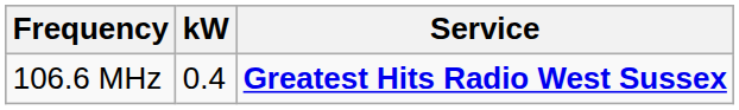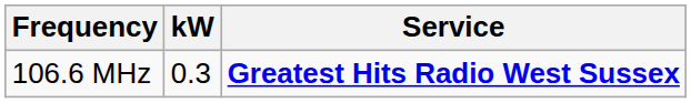106.6 MHz | kW: 0.4 -> 0.3
